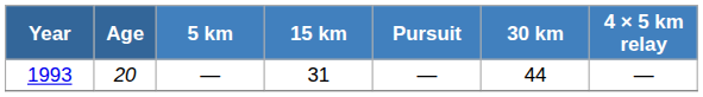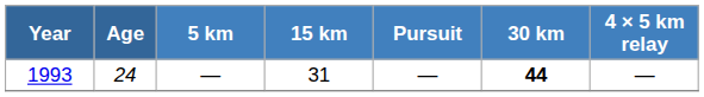1993 | Age: 20 -> 24
1993 | 30 km: normal -> bold
